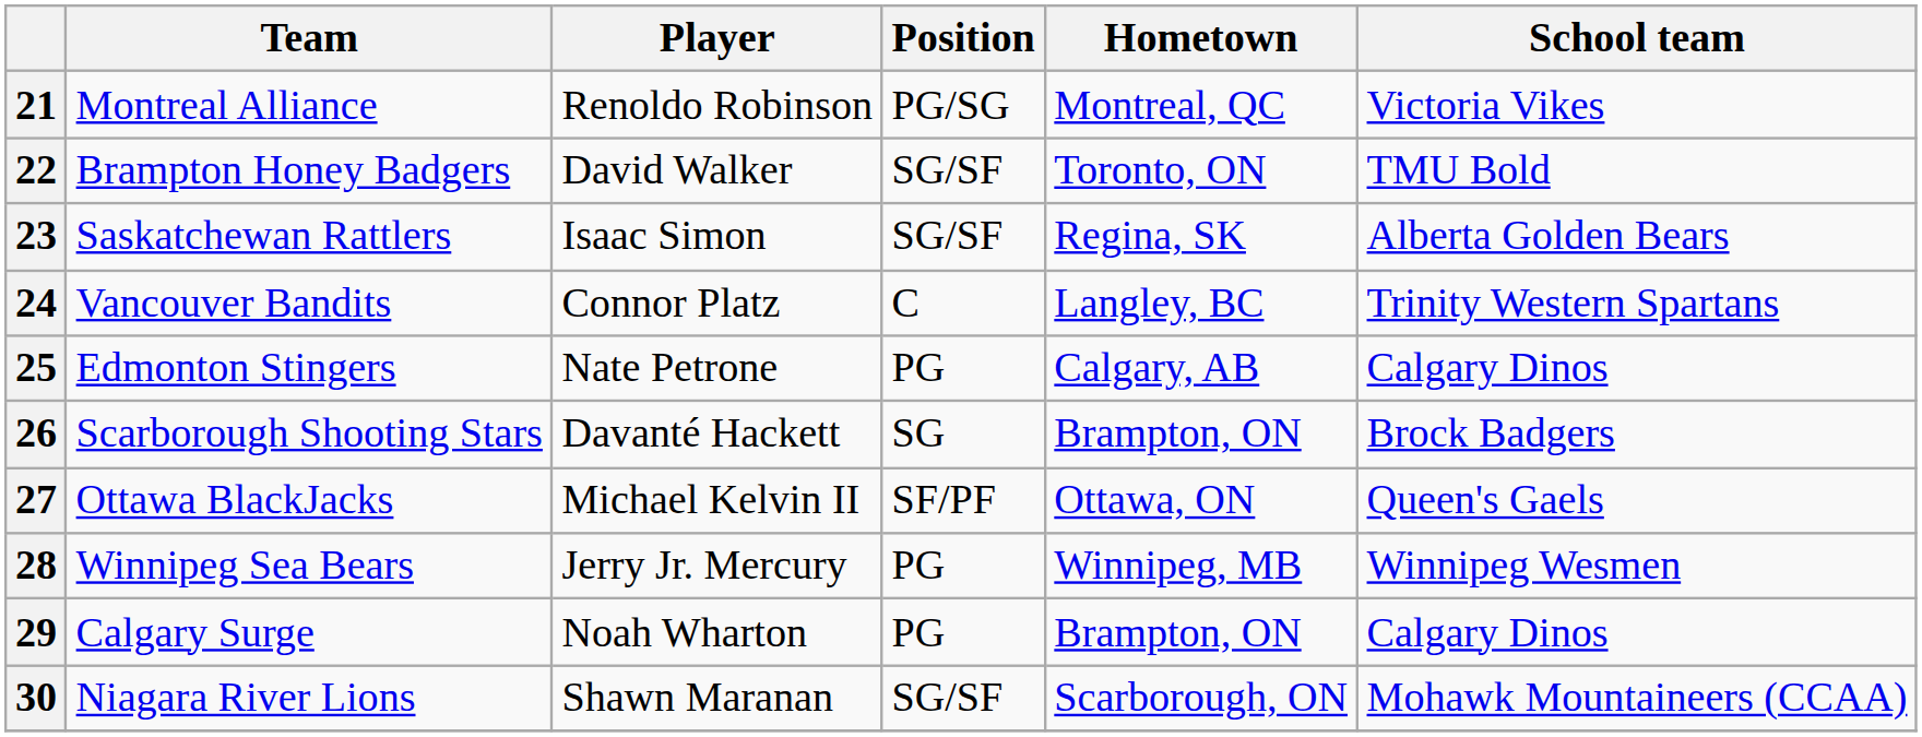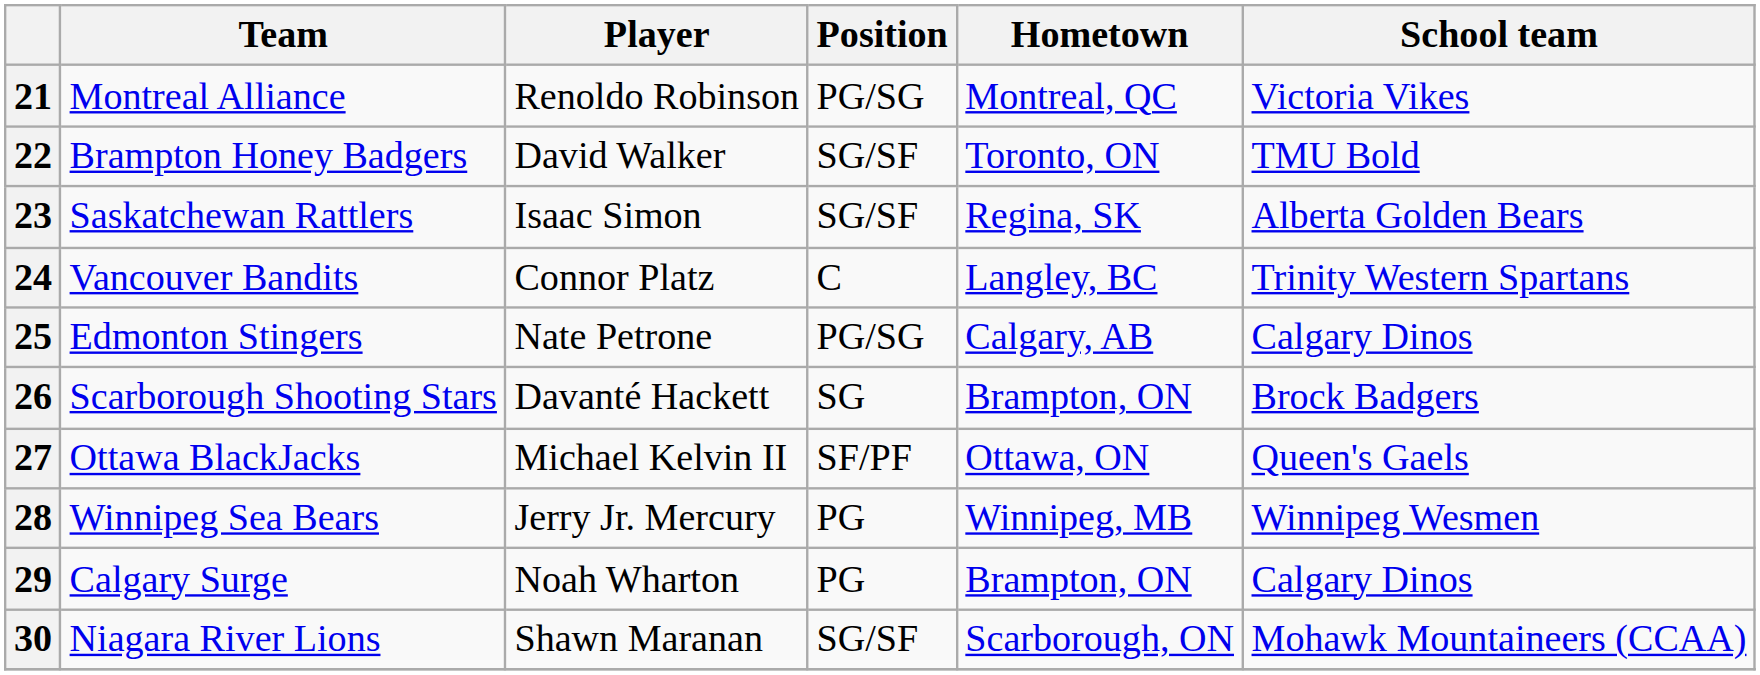25 | Position: PG -> PG/SG
